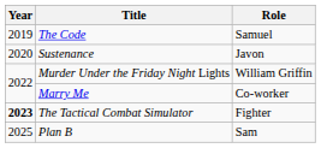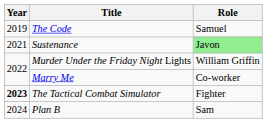Sustenance | Year: 2020 -> 2021
Sustenance | Role: no background -> lightgreen background
Plan B | Year: 2025 -> 2024
